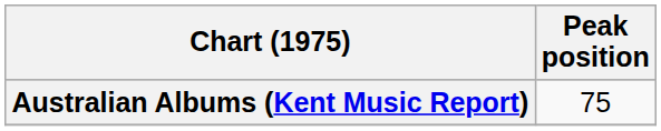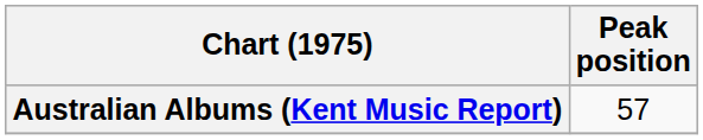Australian Albums (Kent Music Report) | Peak position: 75 -> 57
